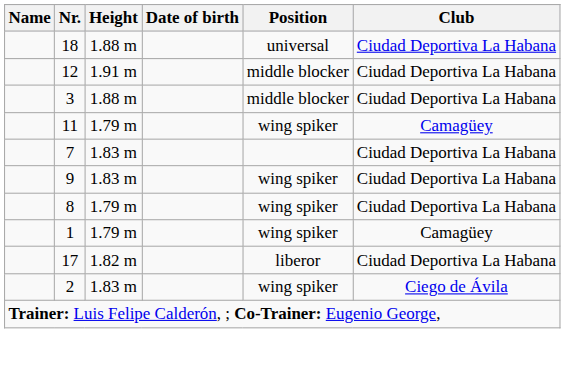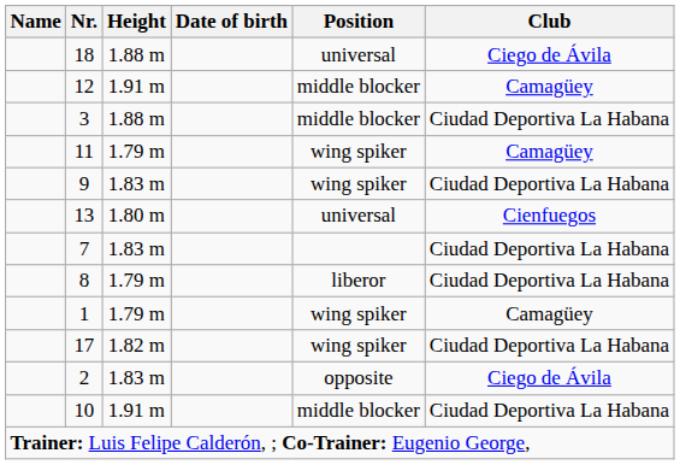18 | Club: Ciudad Deportiva La Habana -> Ciego de Ávila
12 | Club: Ciudad Deportiva La Habana -> Camagüey
rows swapped: 9 <-> 7
+ row: 13 | 1.80 m | universal | Cienfuegos
8 | Position: wing spiker -> liberor
17 | Position: liberor -> wing spiker
2 | Position: wing spiker -> opposite
+ row: 10 | 1.91 m | middle blocker | Ciudad Deportiva La Habana
